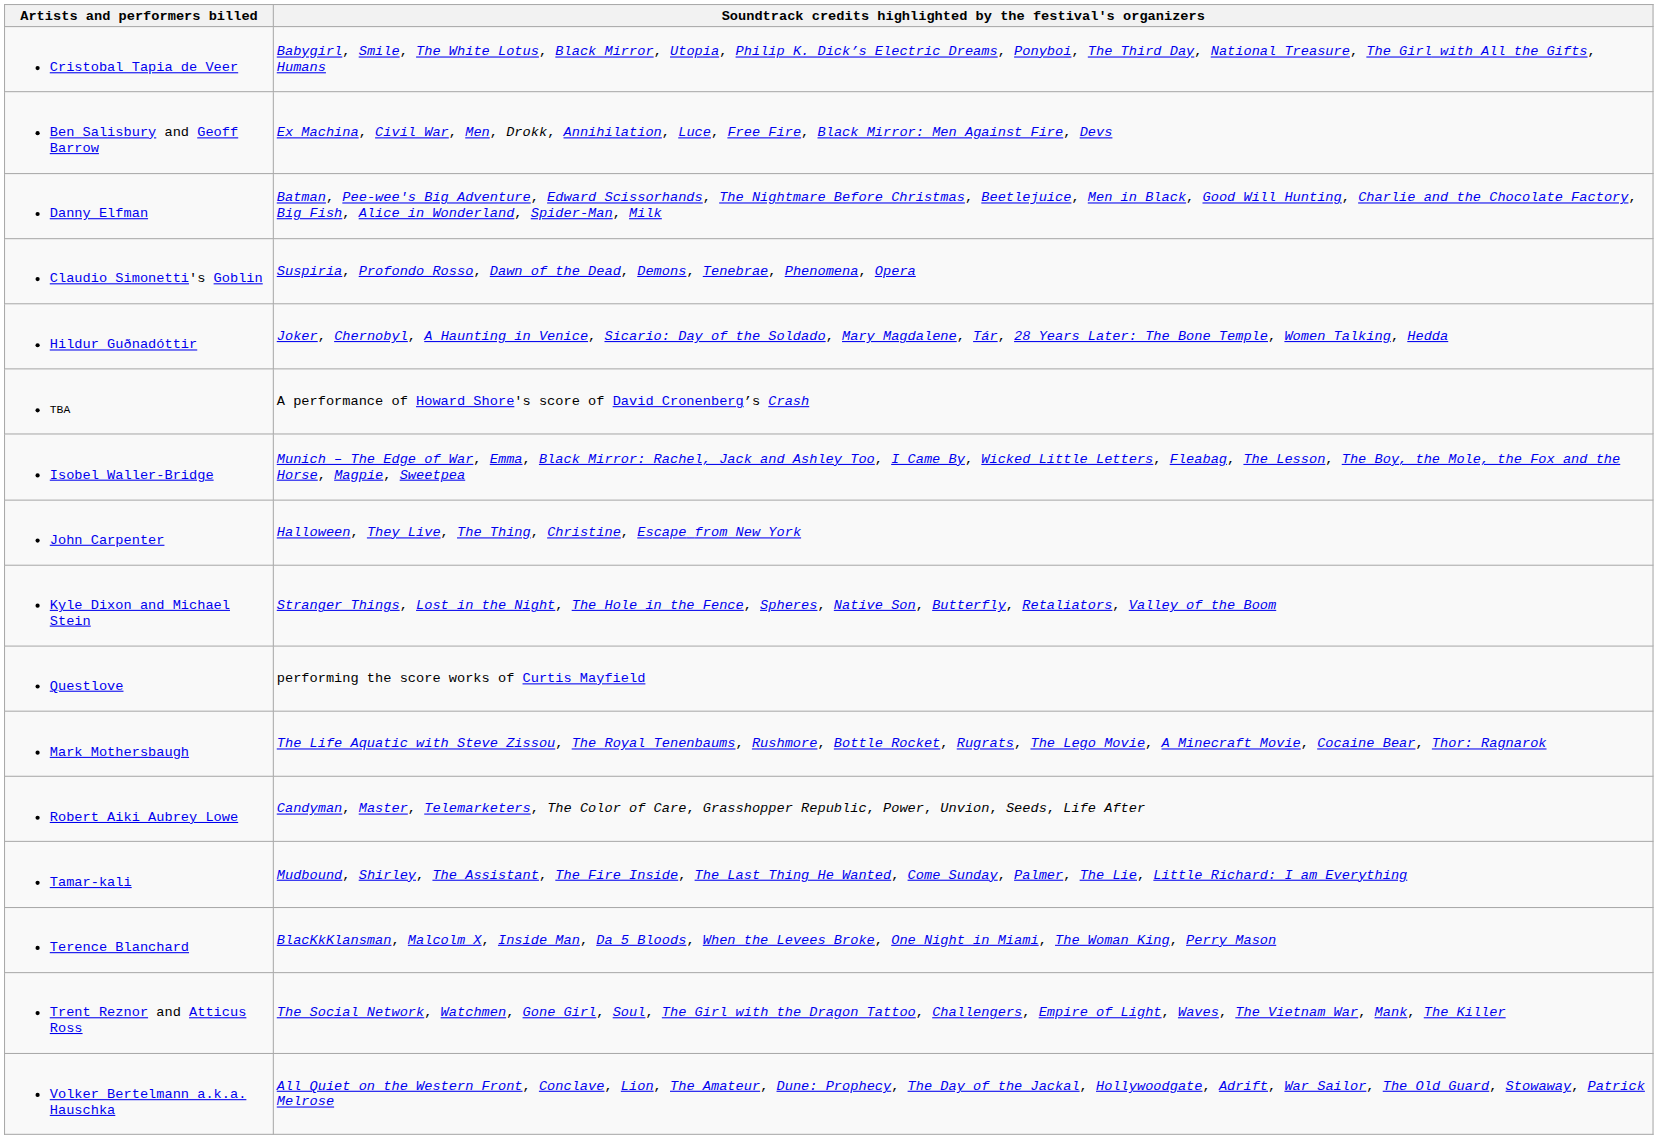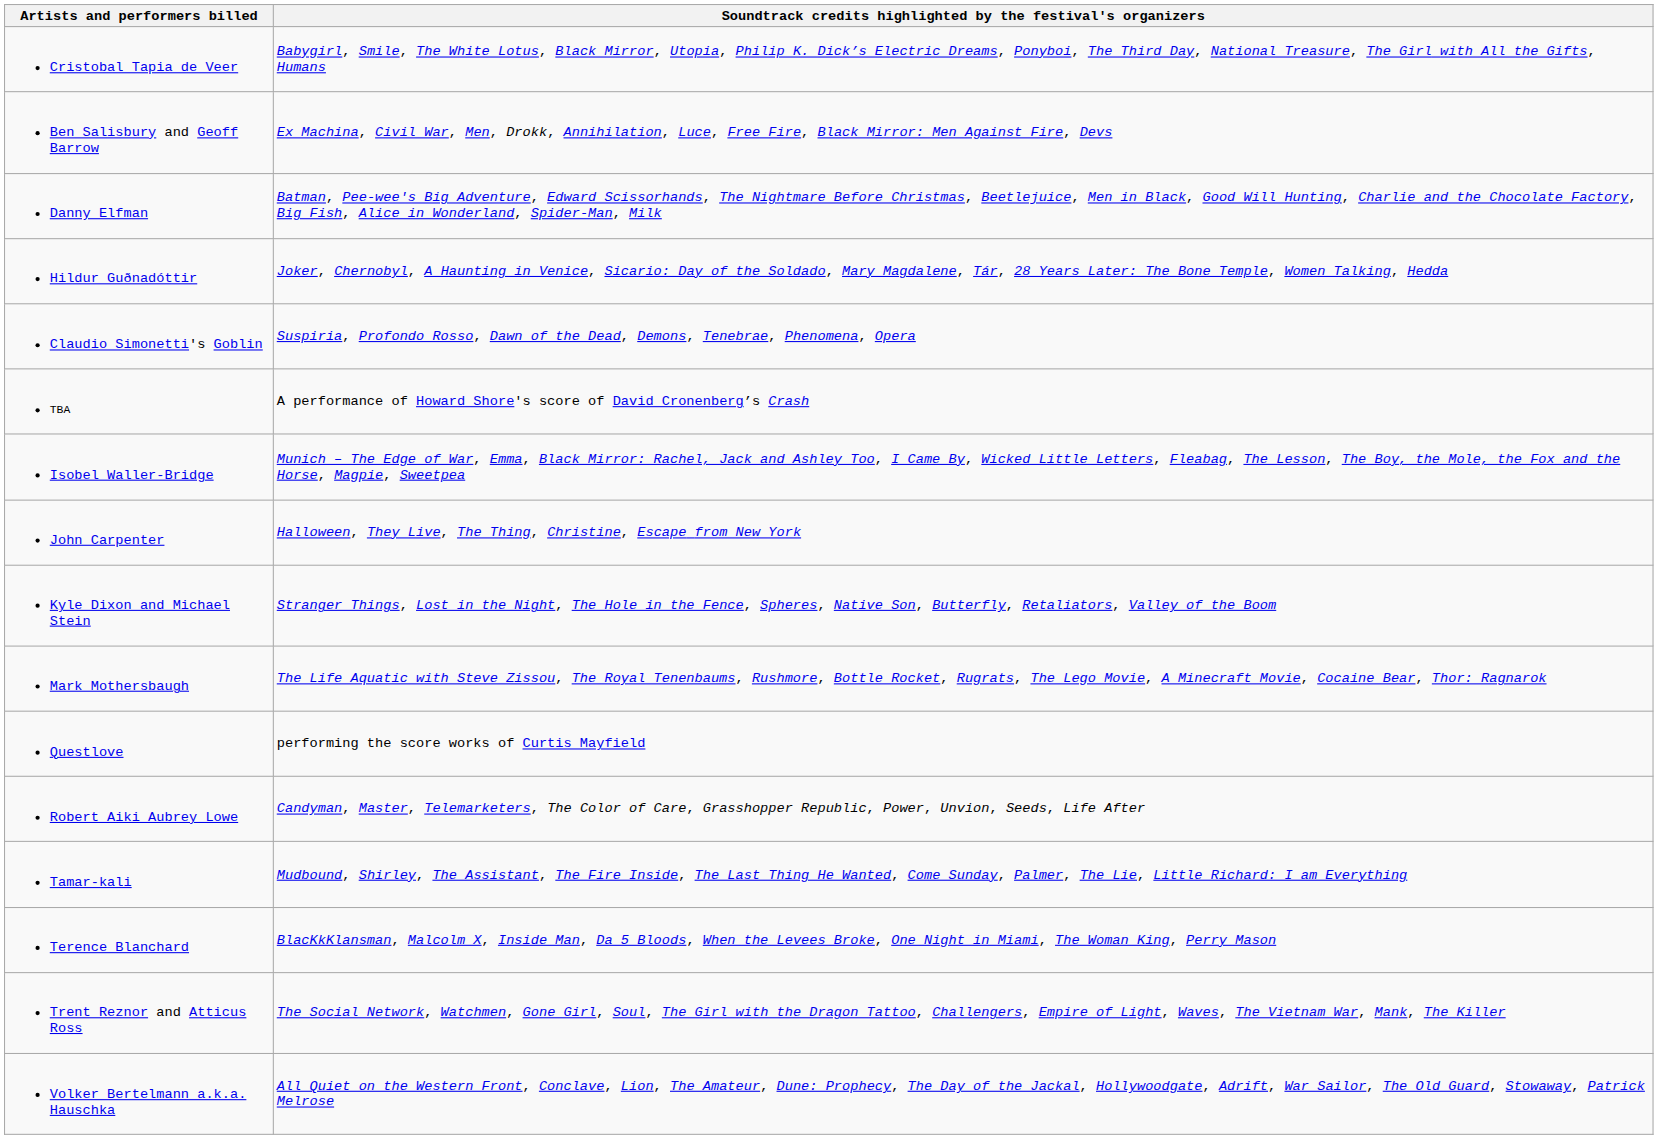rows swapped: Claudio Simonetti's Goblin <-> Hildur Guðnadóttir
rows swapped: Mark Mothersbaugh <-> Questlove
